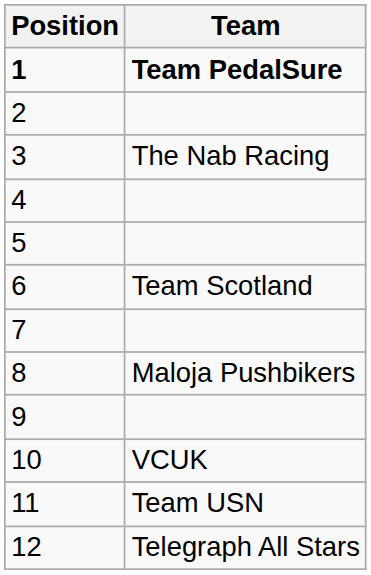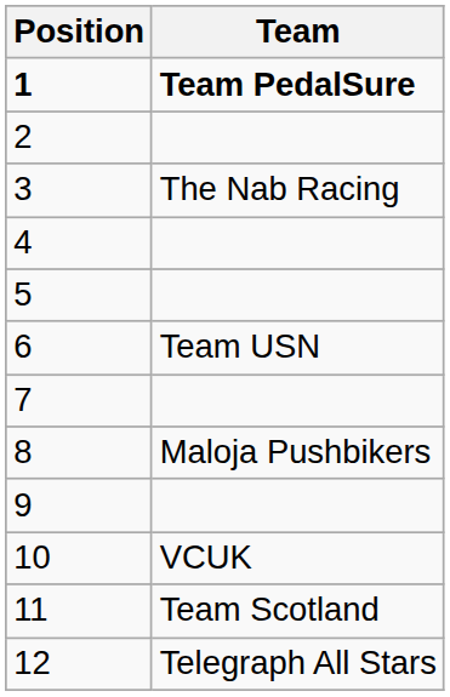6 | Team: Team Scotland -> Team USN
11 | Team: Team USN -> Team Scotland
